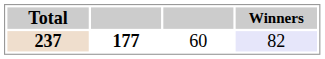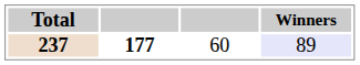237 | Winners: 82 -> 89
